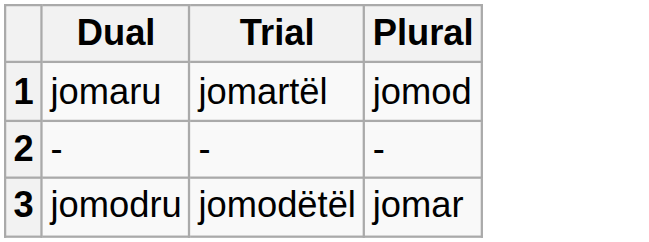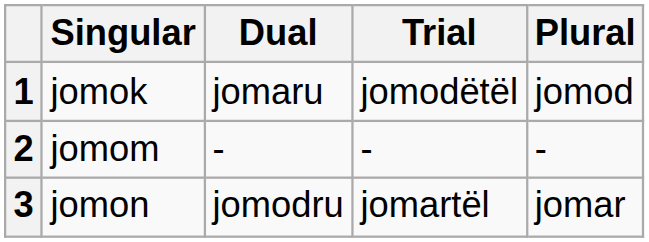+ column: Singular | jomok | jomom | jomon
1 | Trial: jomartël -> jomodëtël
3 | Trial: jomodëtël -> jomartël
